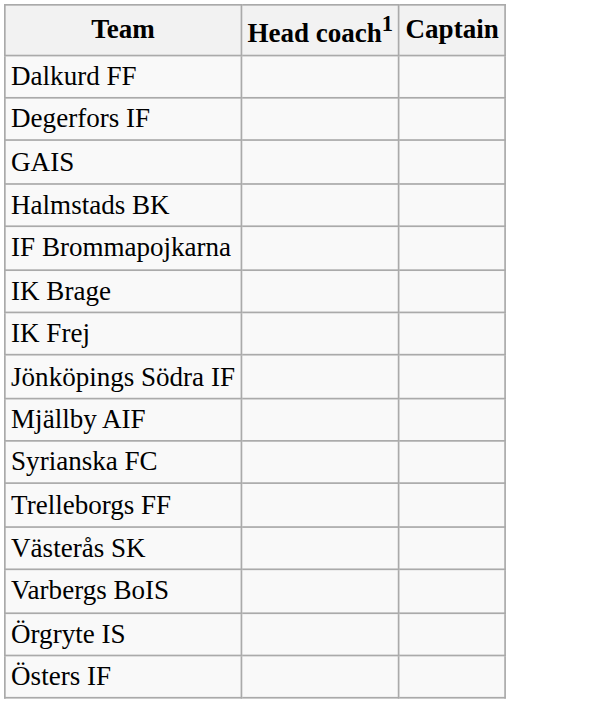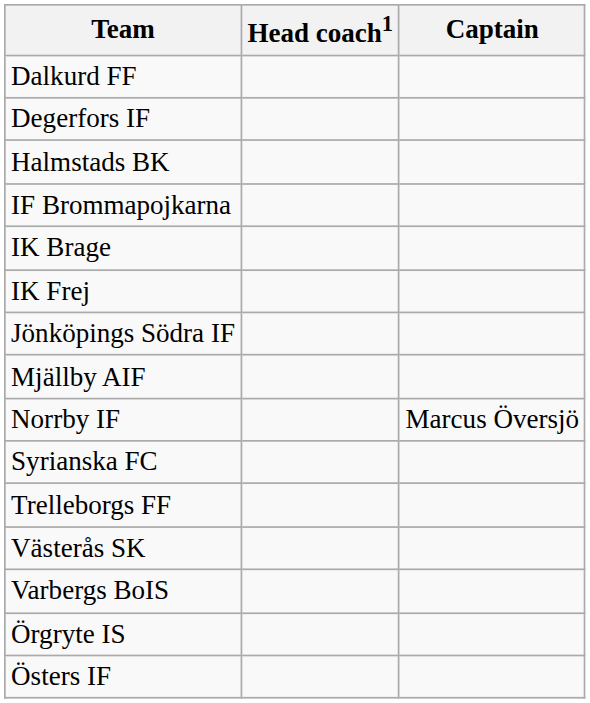- row: GAIS
+ row: Norrby IF | Marcus Översjö
